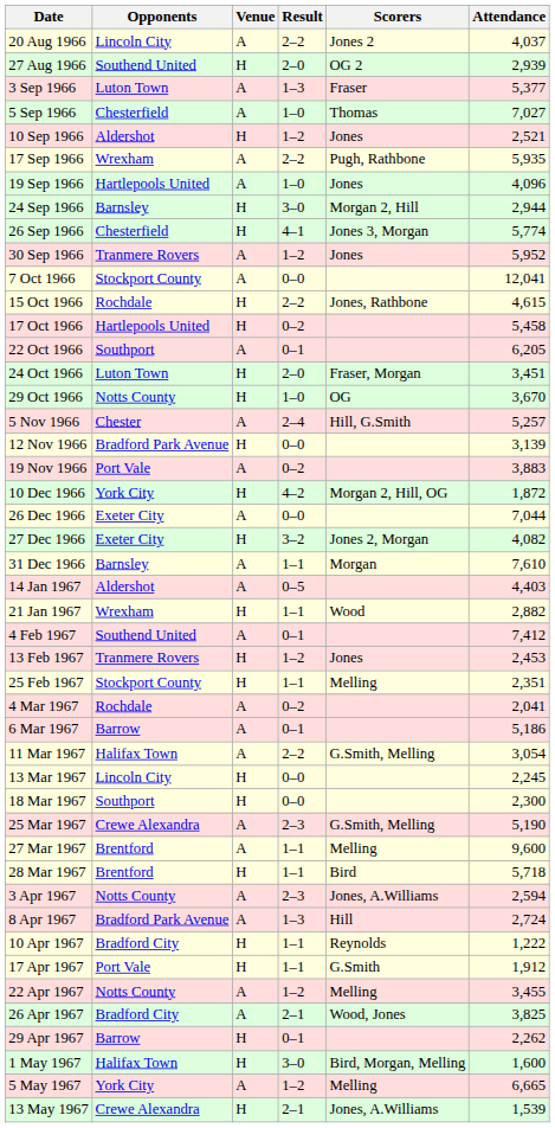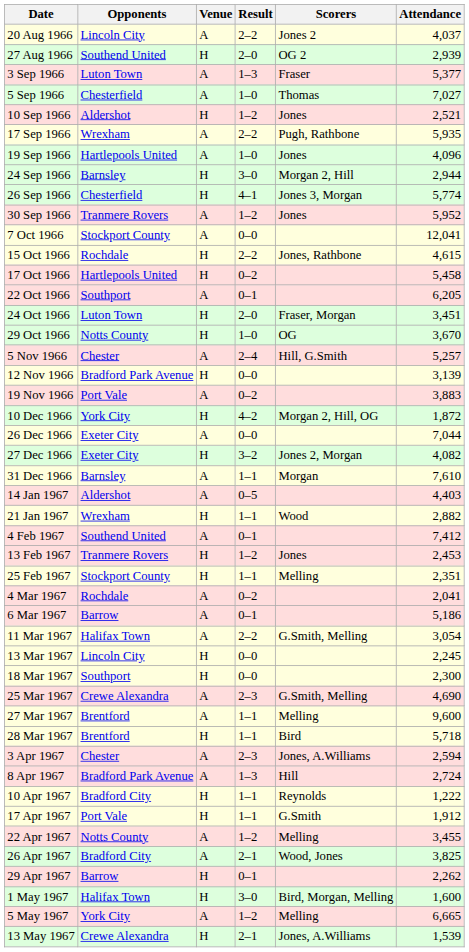25 Mar 1967 | Attendance: 5,190 -> 4,690
3 Apr 1967 | Opponents: Notts County -> Chester
